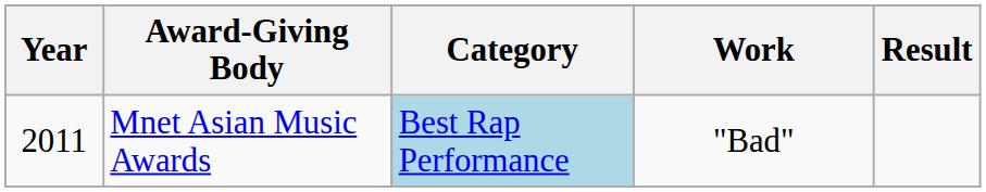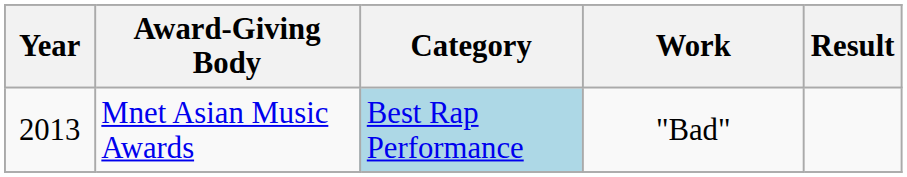Mnet Asian Music Awards | Year: 2011 -> 2013
